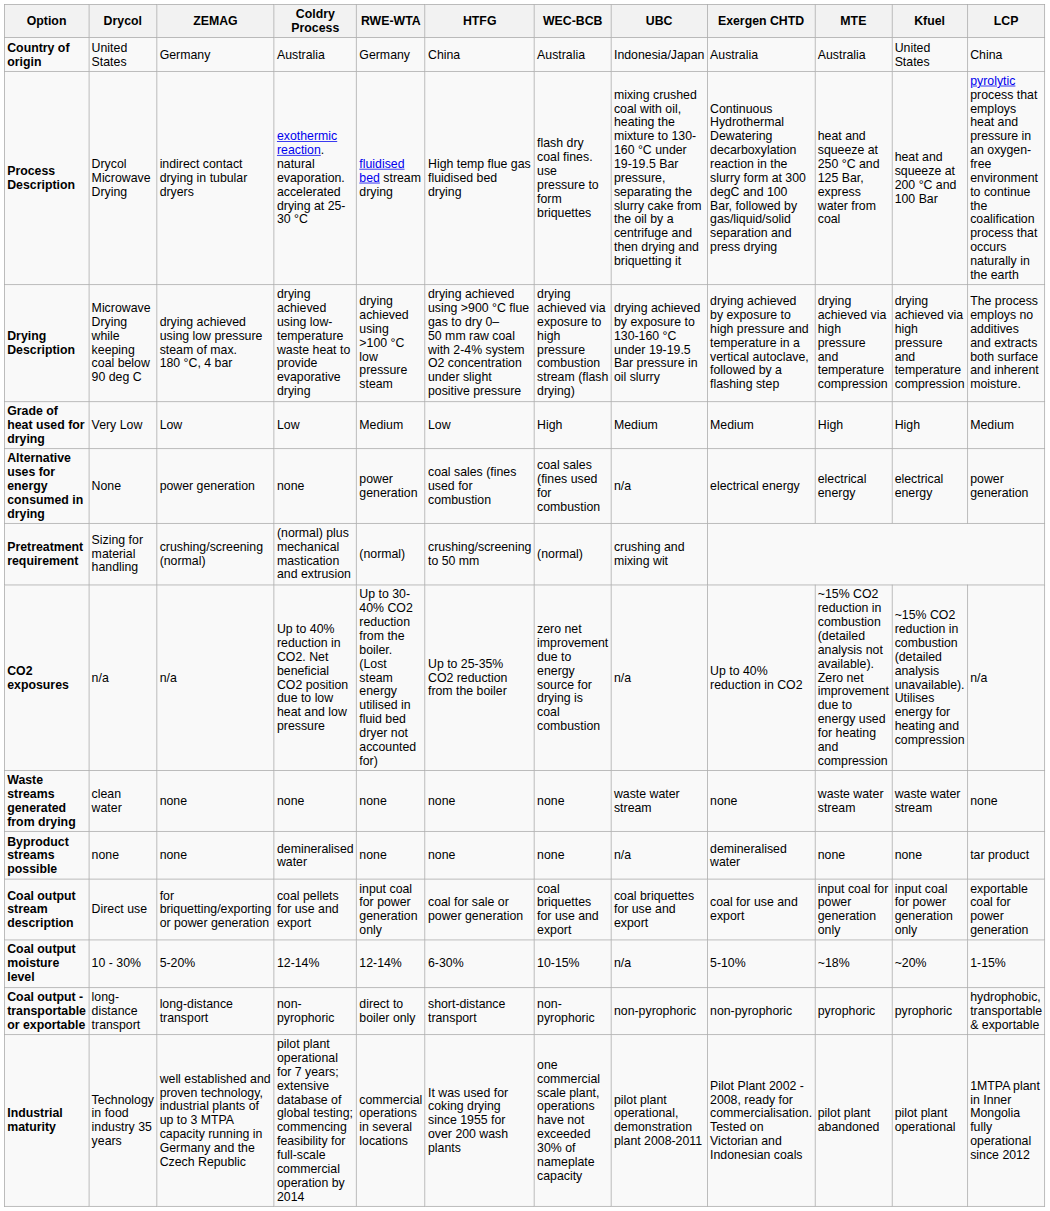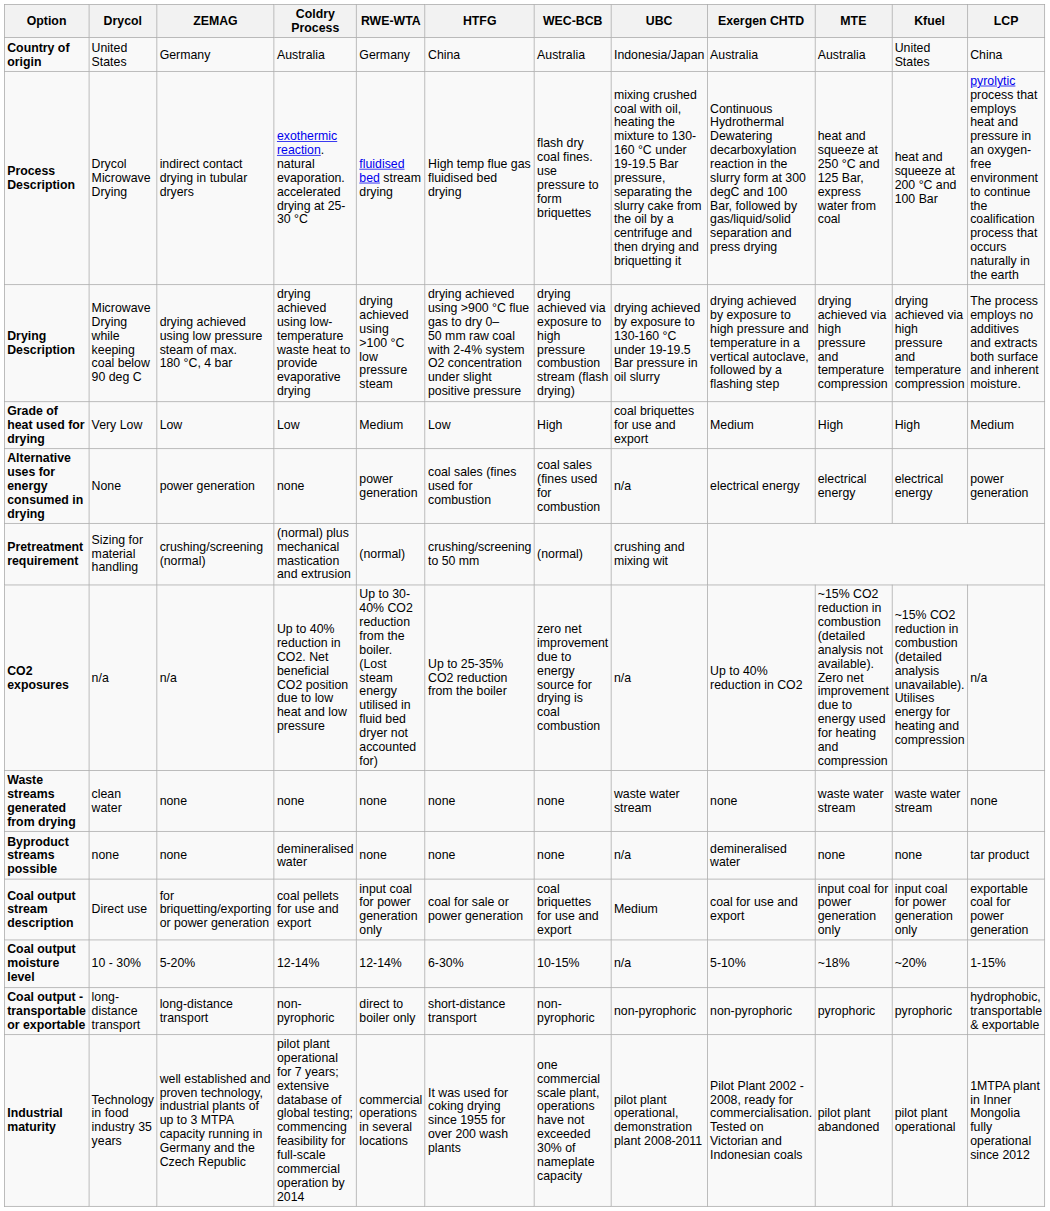Grade of heat used for drying | UBC: Medium -> coal briquettes for use and export
Coal output stream description | UBC: coal briquettes for use and export -> Medium
